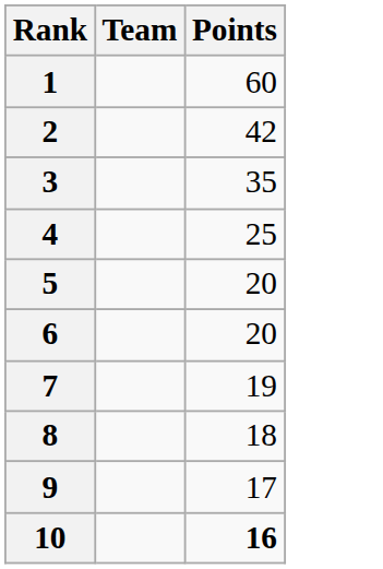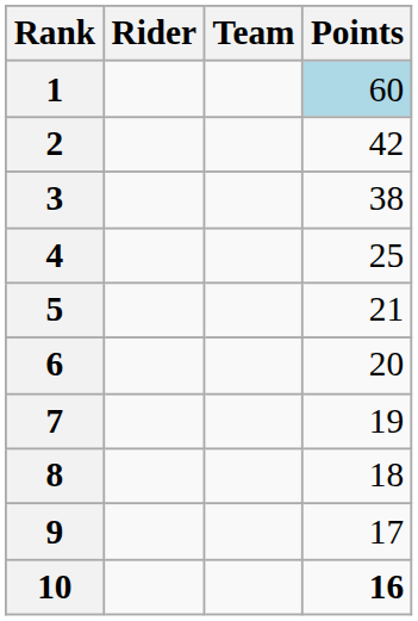+ column: Rider
1 | Points: no background -> lightblue background
3 | Points: 35 -> 38
5 | Points: 20 -> 21
